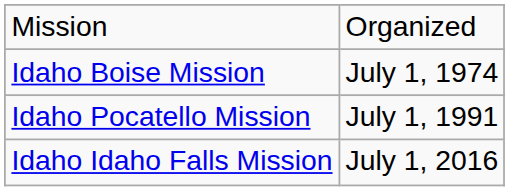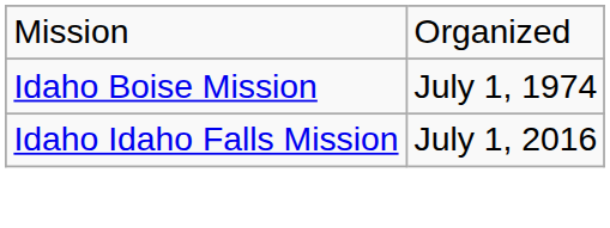- row: Idaho Pocatello Mission | July 1, 1991
